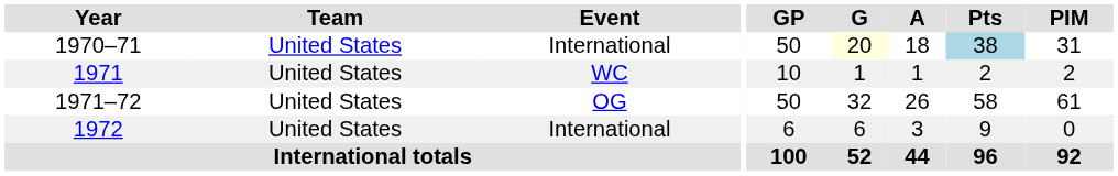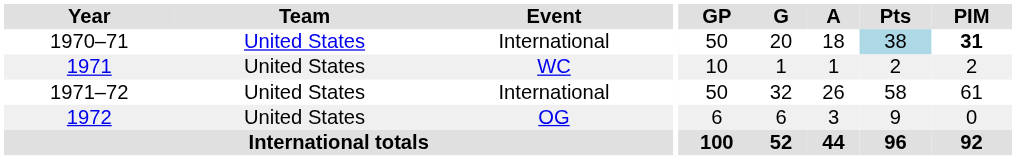1970–71 | G: lightyellow background -> no background
1970–71 | PIM: normal -> bold
1971–72 | Event: OG -> International
1972 | Event: International -> OG
